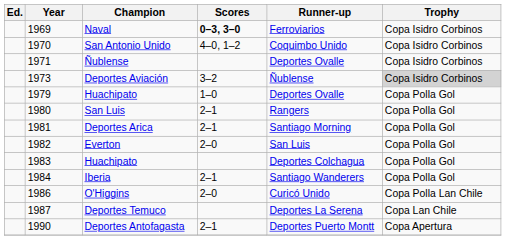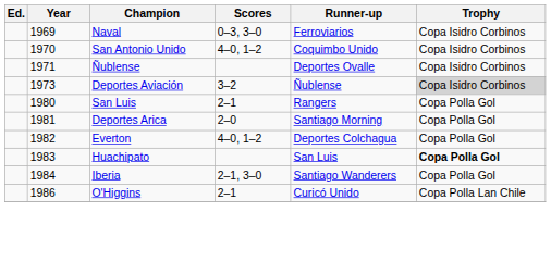Naval | Scores: bold -> normal
- row: 1979 | Huachipato | 1–0 | Deportes Ovalle | Copa Polla Gol
Deportes Arica | Scores: 2–1 -> 2–0
Everton | Scores: 2–0 -> 4–0, 1–2
Everton | Runner-up: San Luis -> Deportes Colchagua
1983 / Huachipato | Runner-up: Deportes Colchagua -> San Luis
1983 / Huachipato | Trophy: normal -> bold
Iberia | Scores: 2–1 -> 2–1, 3–0
O'Higgins | Scores: 2–0 -> 2–1
- row: 1987 | Deportes Temuco | Deportes La Serena | Copa Lan Chile
- row: 1990 | Deportes Antofagasta | 2–1 | Deportes Puerto Montt | Copa Apertura
